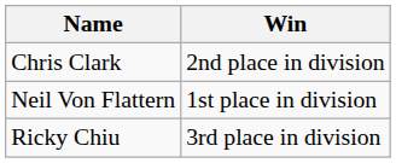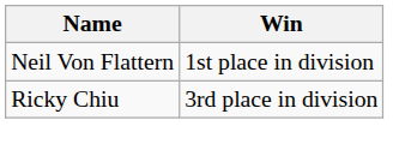- row: Chris Clark | 2nd place in division
